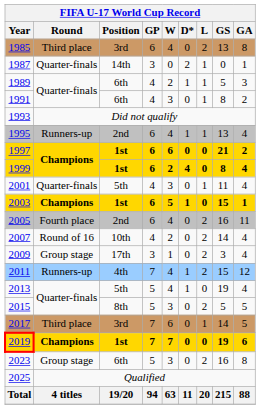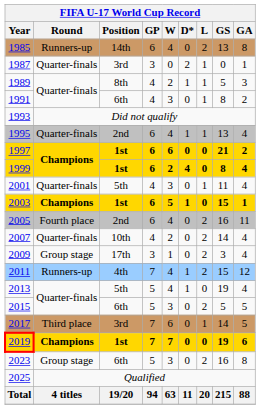1985 | Round: Third place -> Runners-up
1985 | Position: 3rd -> 14th
1987 | Position: 14th -> 3rd
1989 | Position: 6th -> 8th
1995 | Round: Runners-up -> Quarter-finals
2007 | Round: Round of 16 -> Quarter-finals
2015 | Position: 8th -> 6th
